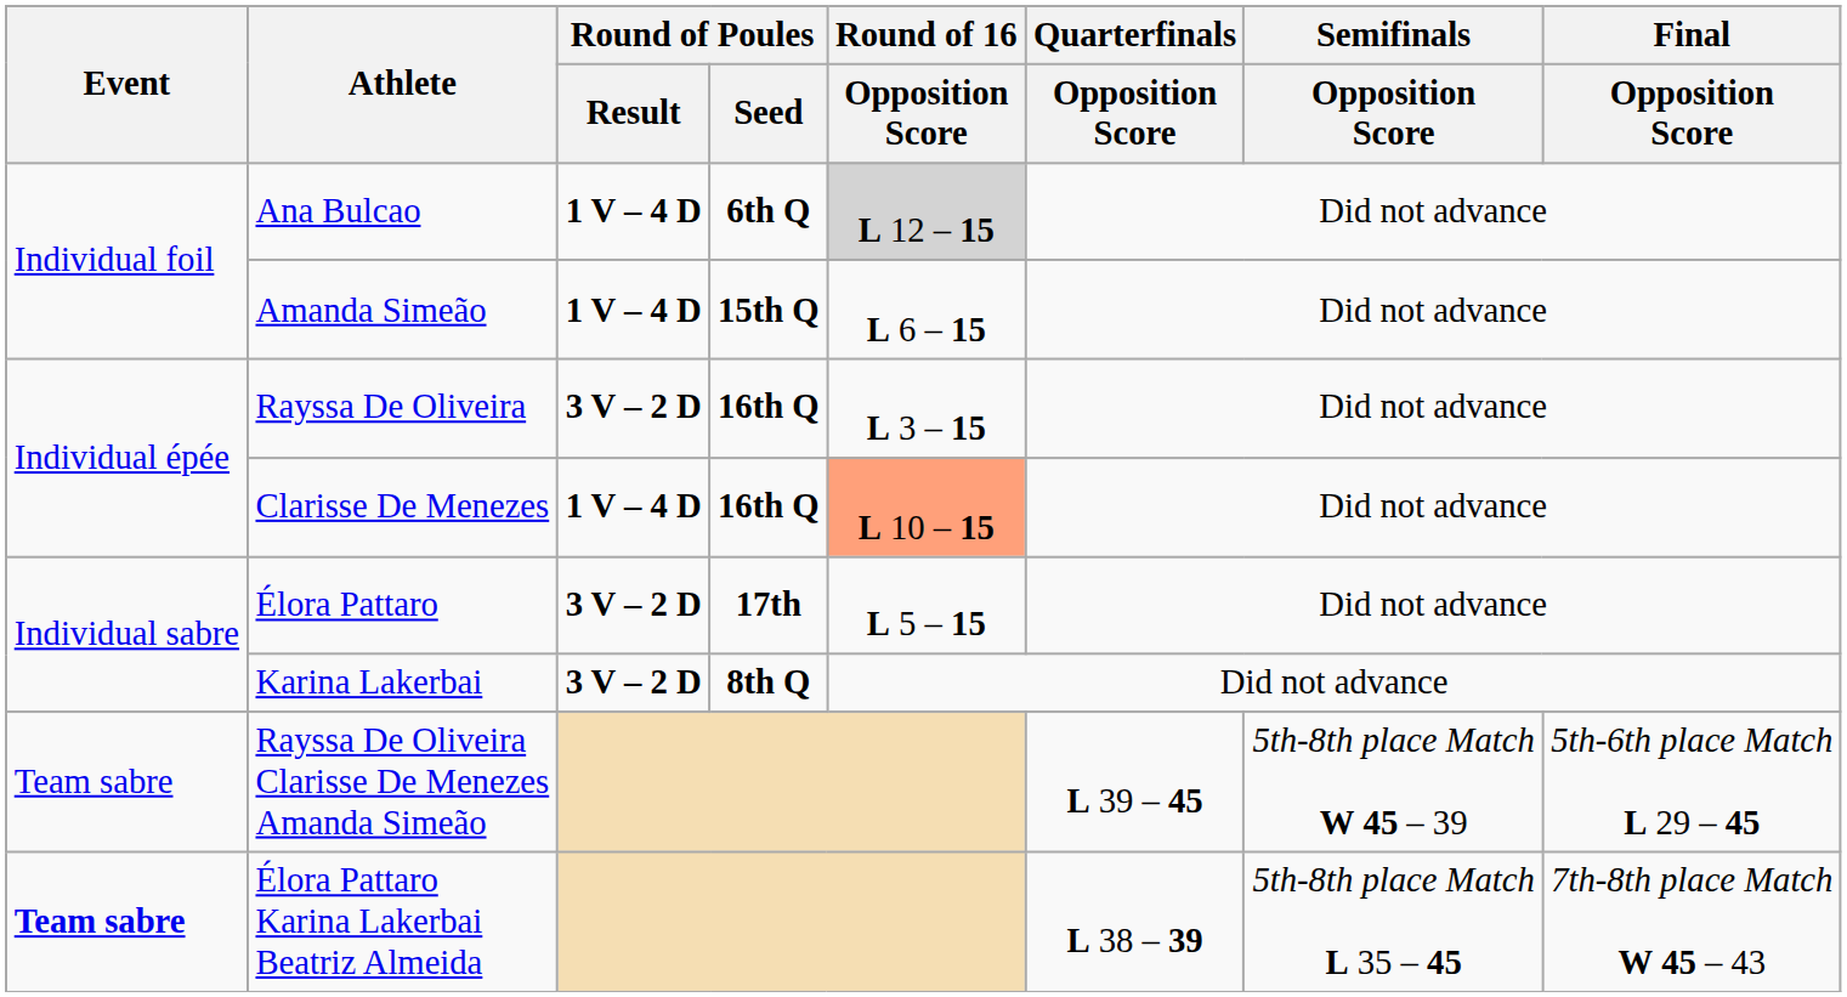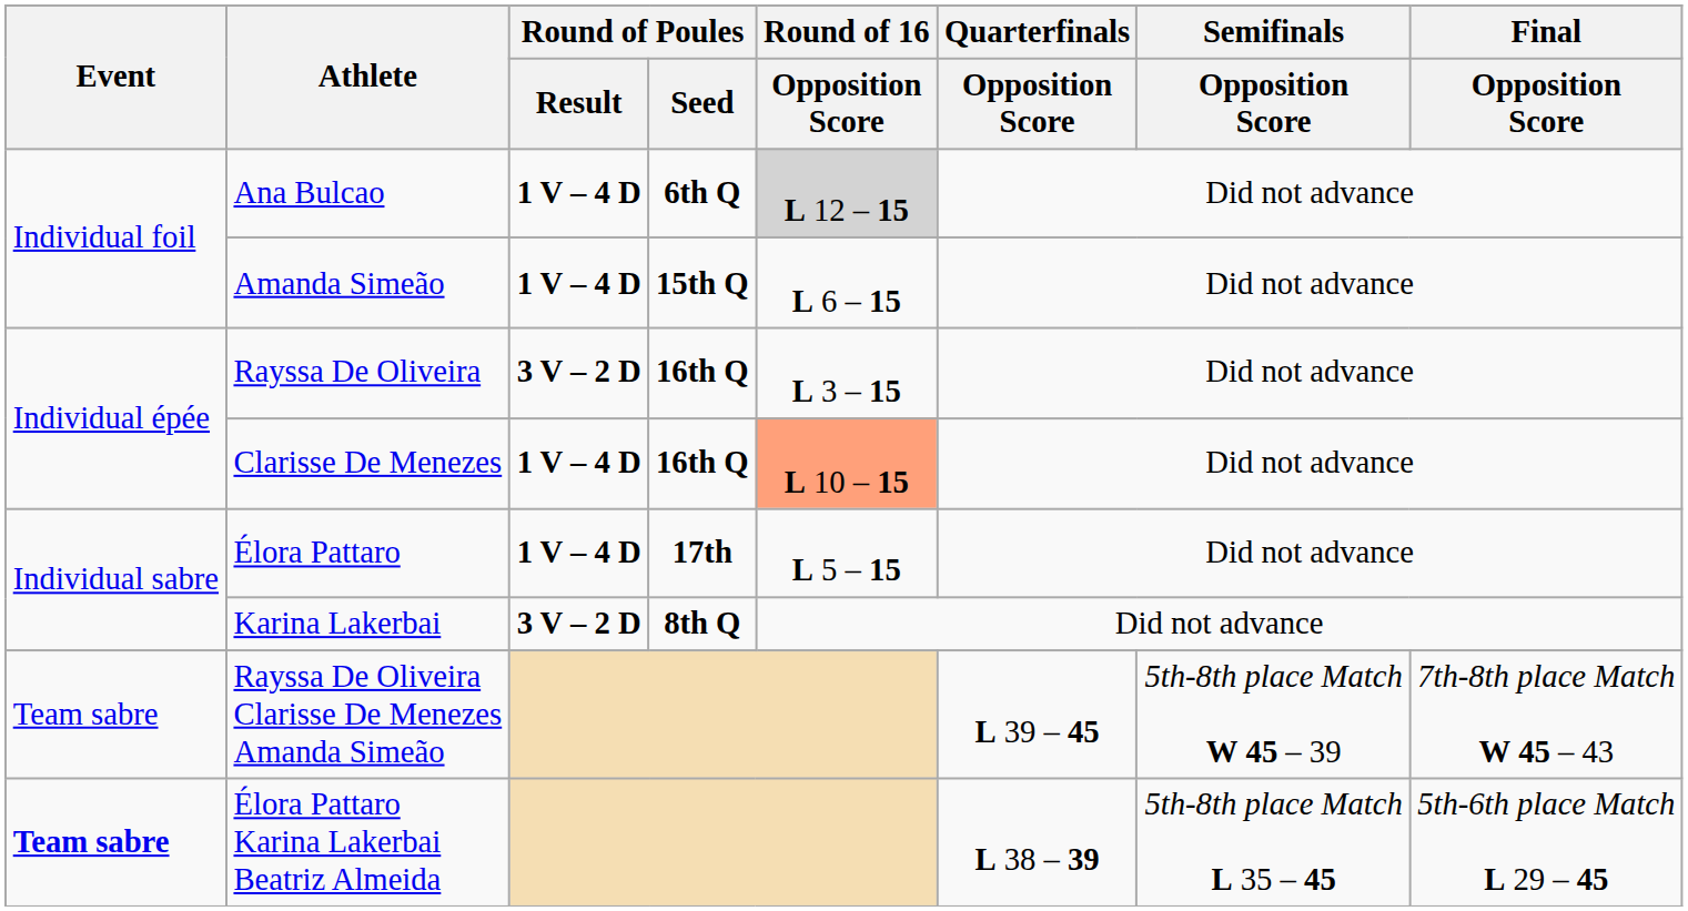Élora Pattaro | Round of Poules / Result: 3 V – 2 D -> 1 V – 4 D
Rayssa De Oliveira Clarisse De Menezes Amanda Simeão | Final / Opposition Score: 5th-6th place Match L 29 – 45 -> 7th-8th place Match W 45 – 43
Élora Pattaro Karina Lakerbai Beatriz Almeida | Final / Opposition Score: 7th-8th place Match W 45 – 43 -> 5th-6th place Match L 29 – 45
